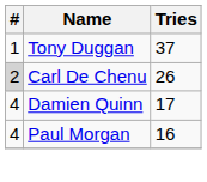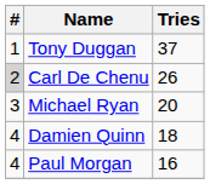+ row: 3 | Michael Ryan | 20
Damien Quinn | Tries: 17 -> 18
